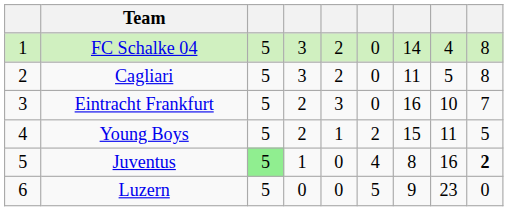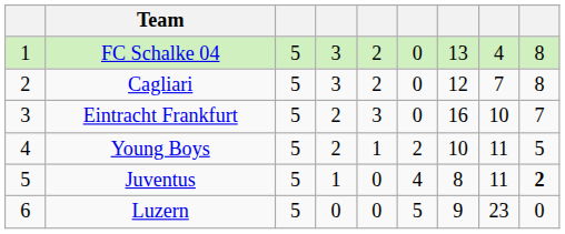FC Schalke 04 | column 7: 14 -> 13
Cagliari | column 7: 11 -> 12
Cagliari | column 8: 5 -> 7
Young Boys | column 7: 15 -> 10
Juventus | column 3: lightgreen background -> no background
Juventus | column 8: 16 -> 11
